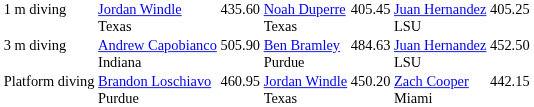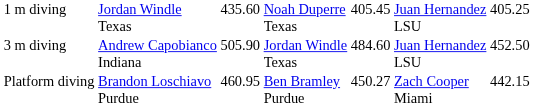3 m diving | column 4: Ben Bramley Purdue -> Jordan Windle Texas
3 m diving | column 5: 484.63 -> 484.60
Platform diving | column 4: Jordan Windle Texas -> Ben Bramley Purdue
Platform diving | column 5: 450.20 -> 450.27
